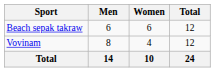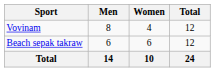rows swapped: Beach sepak takraw <-> Vovinam
